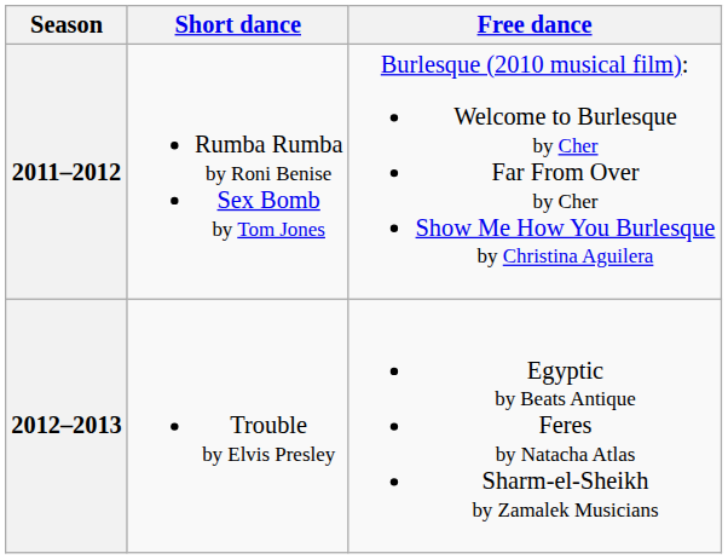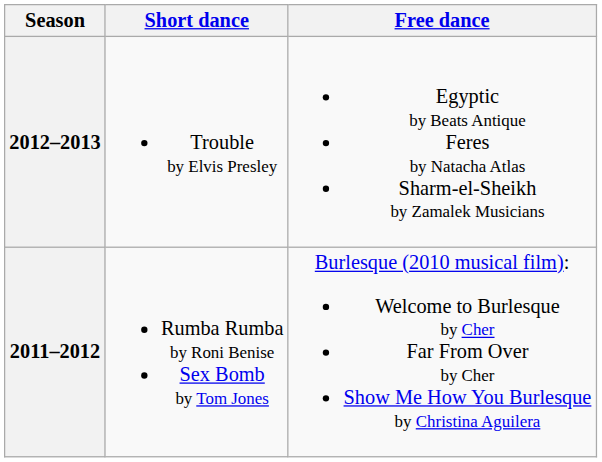rows swapped: 2012–2013 <-> 2011–2012
